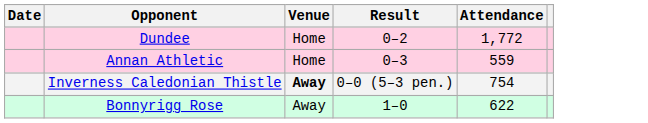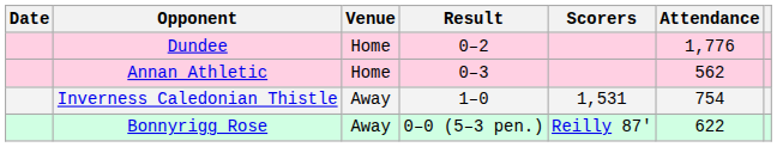+ column: Scorers | 1,531 | Reilly 87'
Dundee | Attendance: 1,772 -> 1,776
Annan Athletic | Attendance: 559 -> 562
Inverness Caledonian Thistle | Venue: bold -> normal
Inverness Caledonian Thistle | Result: 0–0 (5–3 pen.) -> 1–0
Bonnyrigg Rose | Result: 1–0 -> 0–0 (5–3 pen.)
